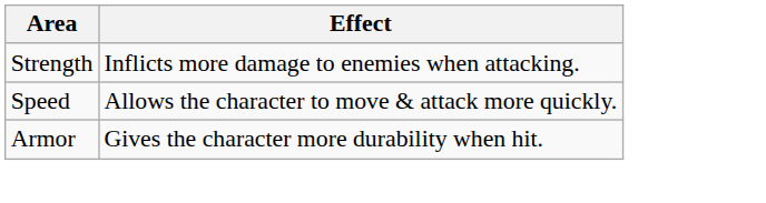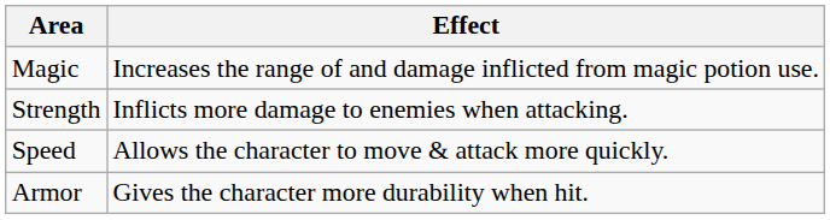+ row: Magic | Increases the range of and damage inflicted from magic potion use.
